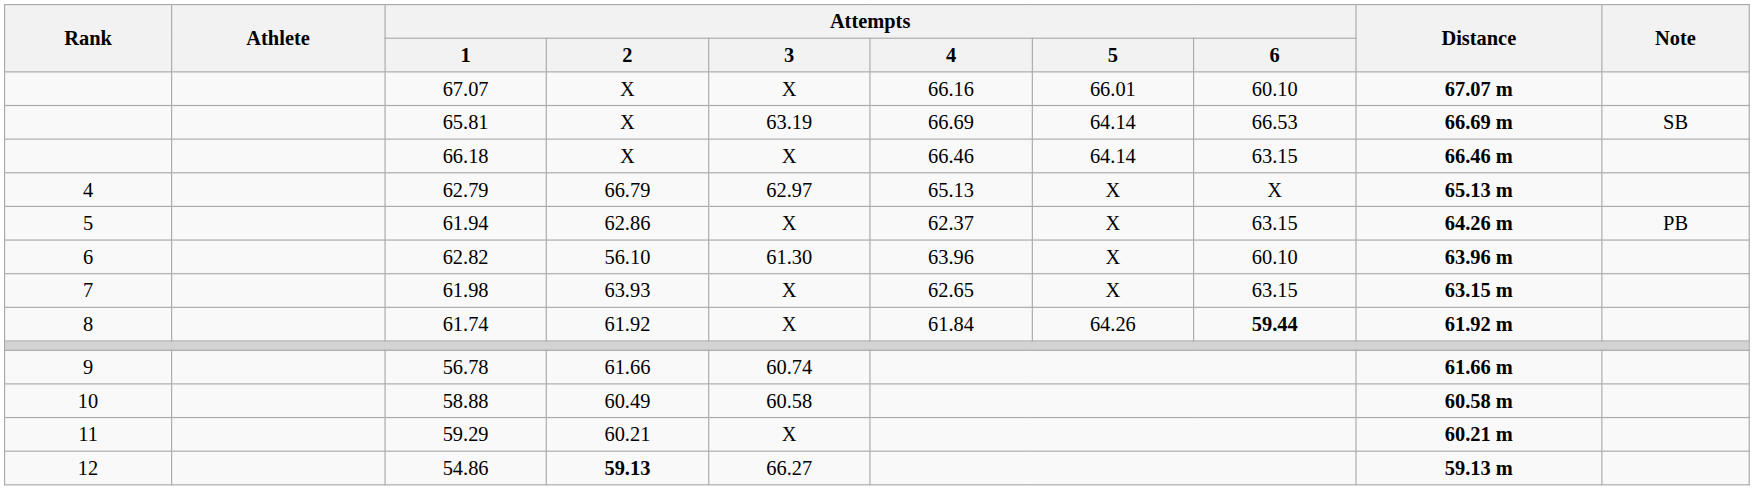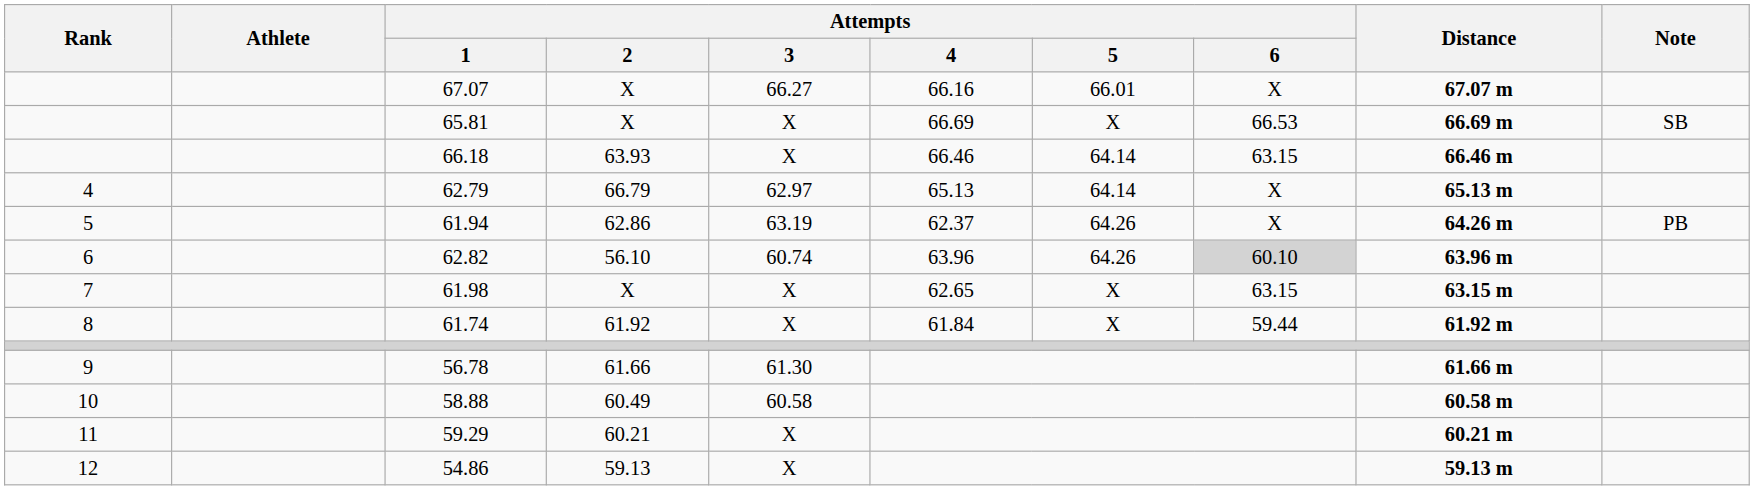67.07 | Attempts / 3: X -> 66.27
67.07 | Attempts / 6: 60.10 -> X
65.81 | Attempts / 3: 63.19 -> X
65.81 | Attempts / 5: 64.14 -> X
66.18 | Attempts / 2: X -> 63.93
62.79 | Attempts / 5: X -> 64.14
61.94 | Attempts / 3: X -> 63.19
61.94 | Attempts / 5: X -> 64.26
61.94 | Attempts / 6: 63.15 -> X
62.82 | Attempts / 3: 61.30 -> 60.74
62.82 | Attempts / 5: X -> 64.26
62.82 | Attempts / 6: no background -> lightgrey background
61.98 | Attempts / 2: 63.93 -> X
61.74 | Attempts / 5: 64.26 -> X
61.74 | Attempts / 6: bold -> normal
56.78 | Attempts / 3: 60.74 -> 61.30
54.86 | Attempts / 2: bold -> normal
54.86 | Attempts / 3: 66.27 -> X
